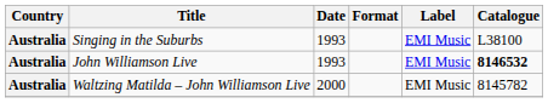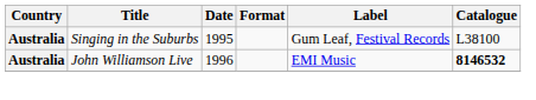Singing in the Suburbs | Date: 1993 -> 1995
Singing in the Suburbs | Label: EMI Music -> Gum Leaf, Festival Records
John Williamson Live | Date: 1993 -> 1996
- row: Australia | Waltzing Matilda – John Williamson Live | 2000 | EMI Music | 8145782
